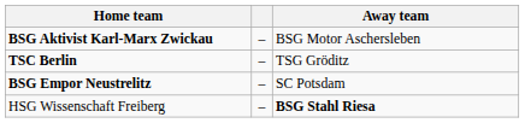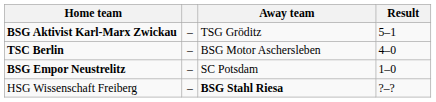+ column: Result | 5–1 | 4–0 | 1–0 | ?–?
BSG Aktivist Karl-Marx Zwickau | Away team: BSG Motor Aschersleben -> TSG Gröditz
TSC Berlin | Away team: TSG Gröditz -> BSG Motor Aschersleben
